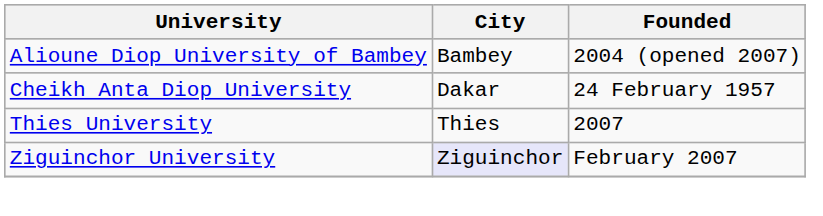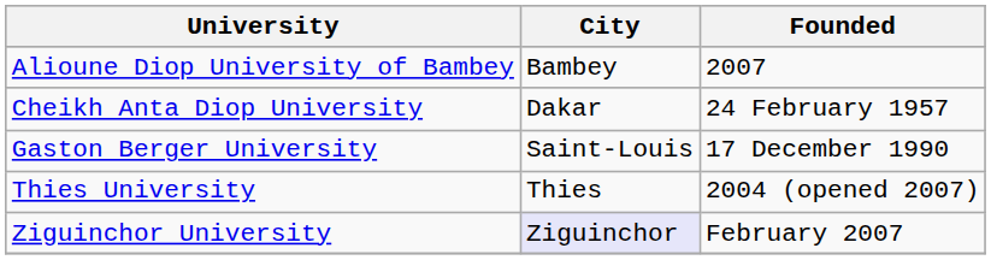Alioune Diop University of Bambey | Founded: 2004 (opened 2007) -> 2007
+ row: Gaston Berger University | Saint-Louis | 17 December 1990
Thies University | Founded: 2007 -> 2004 (opened 2007)
